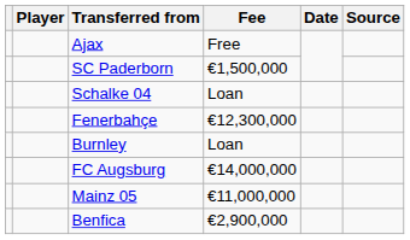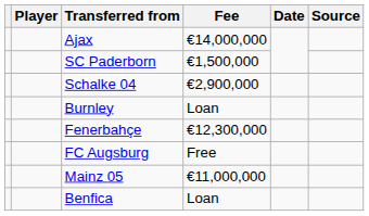Ajax | Fee: Free -> €14,000,000
Schalke 04 | Fee: Loan -> €2,900,000
rows swapped: Fenerbahçe <-> Burnley
FC Augsburg | Fee: €14,000,000 -> Free
Benfica | Fee: €2,900,000 -> Loan
